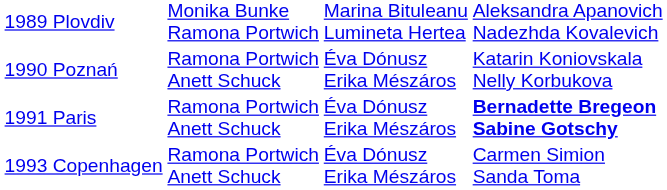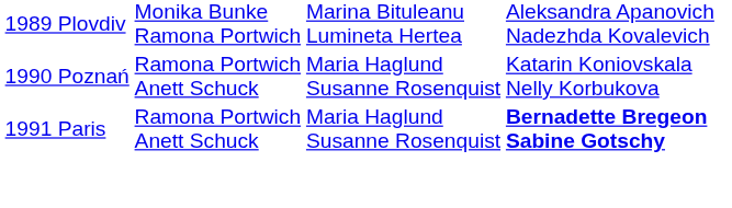1990 Poznań | column 3: Éva Dónusz Erika Mészáros -> Maria Haglund Susanne Rosenquist
1991 Paris | column 3: Éva Dónusz Erika Mészáros -> Maria Haglund Susanne Rosenquist
- row: 1993 Copenhagen | Ramona Portwich Anett Schuck | Éva Dónusz Erika Mészáros | Carmen Simion Sanda Toma
